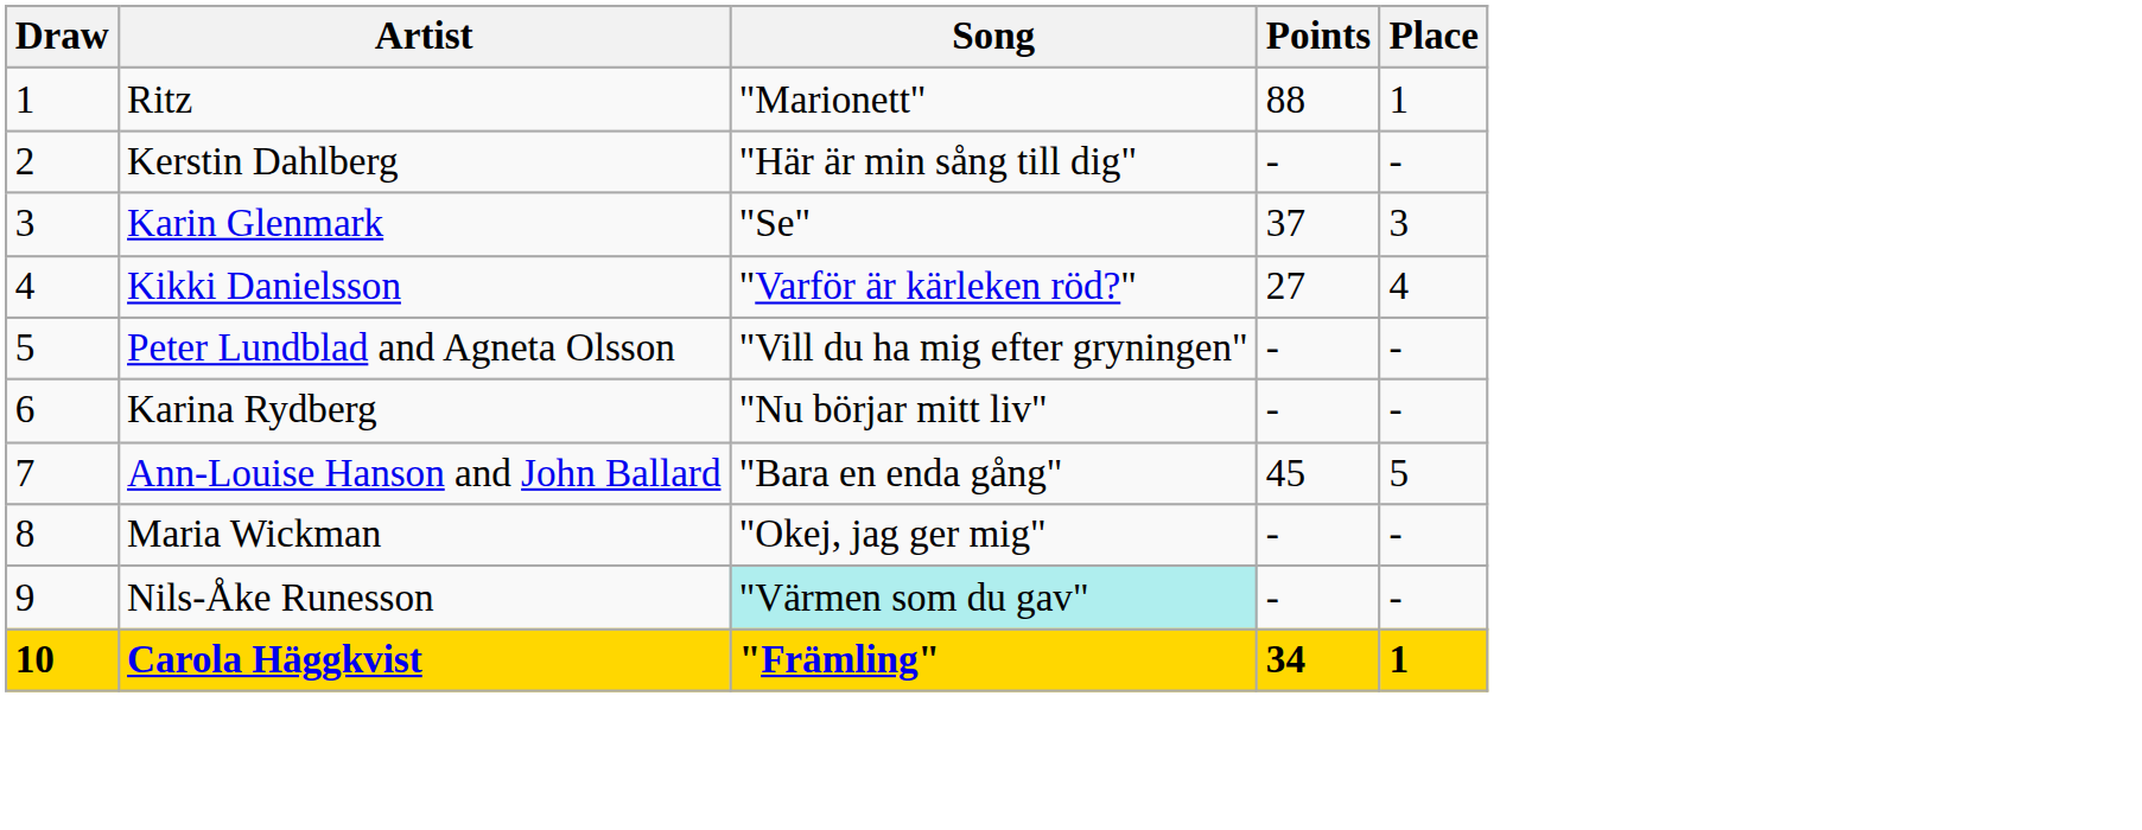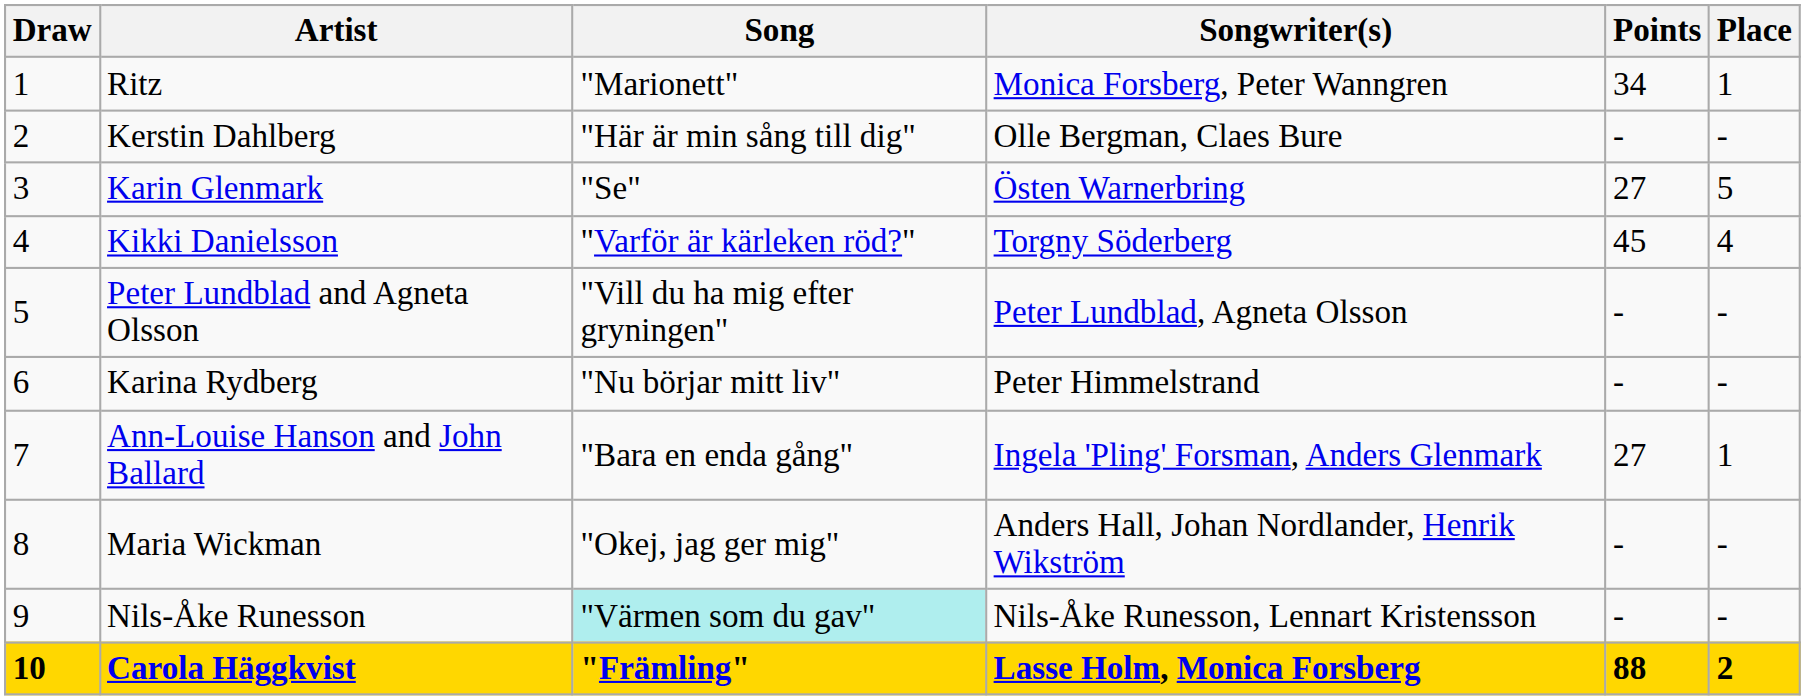+ column: Songwriter(s) | Monica Forsberg, Peter Wanngren | Olle Bergman, Claes Bure | Östen Warnerbring | Torgny Söderberg | Peter Lundblad, Agneta Olsson | Peter Himmelstrand | Ingela 'Pling' Forsman, Anders Glenmark | Anders Hall, Johan Nordlander, Henrik Wikström | Nils-Åke Runesson, Lennart Kristensson | Lasse Holm, Monica Forsberg
Ritz | Points: 88 -> 34
Karin Glenmark | Points: 37 -> 27
Karin Glenmark | Place: 3 -> 5
Kikki Danielsson | Points: 27 -> 45
Ann-Louise Hanson and John Ballard | Points: 45 -> 27
Ann-Louise Hanson and John Ballard | Place: 5 -> 1
Carola Häggkvist | Points: 34 -> 88
Carola Häggkvist | Place: 1 -> 2
